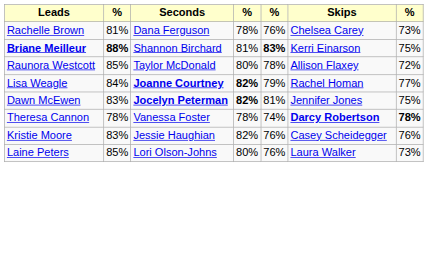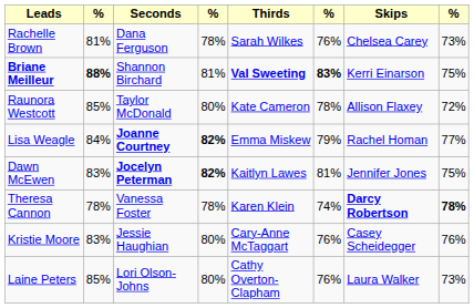+ column: Thirds | Sarah Wilkes | Val Sweeting | Kate Cameron | Emma Miskew | Kaitlyn Lawes | Karen Klein | Cary-Anne McTaggart | Cathy Overton-Clapham
Kristie Moore | column 4: 82% -> 80%
